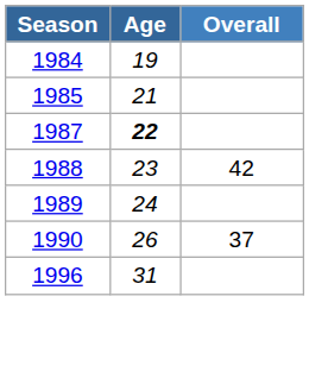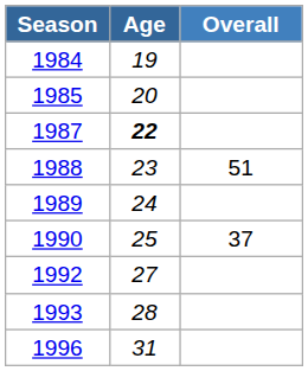1985 | Age: 21 -> 20
1988 | Overall: 42 -> 51
1990 | Age: 26 -> 25
+ row: 1992 | 27
+ row: 1993 | 28
